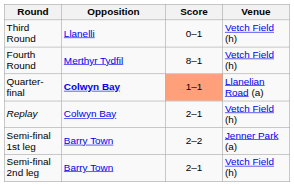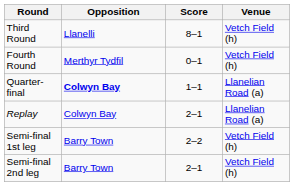Third Round | Score: 0–1 -> 8–1
Fourth Round | Score: 8–1 -> 0–1
Quarter-final | Score: lightsalmon background -> no background
Replay | Venue: Vetch Field (h) -> Llanelian Road (a)
Semi-final 1st leg | Venue: Jenner Park (a) -> Vetch Field (h)
